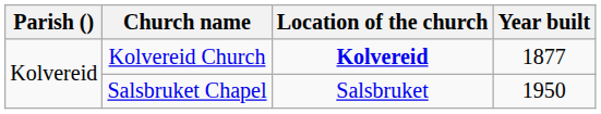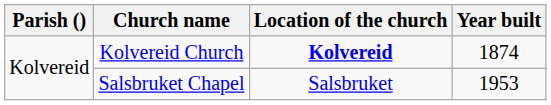Kolvereid Church | Year built: 1877 -> 1874
Salsbruket Chapel | Year built: 1950 -> 1953
